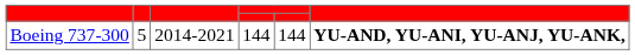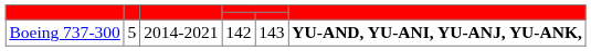Boeing 737-300 | column 4: 144 -> 142
Boeing 737-300 | column 5: 144 -> 143
